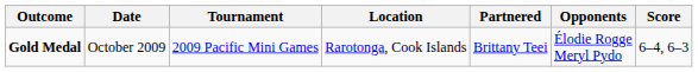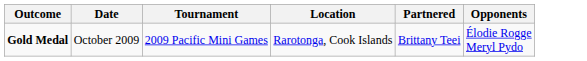- column: Score | 6–4, 6–3
